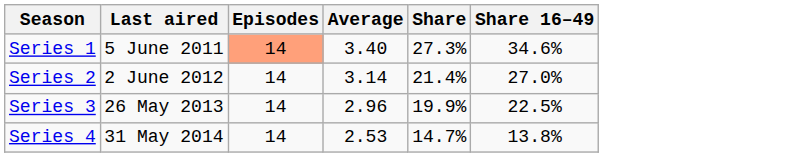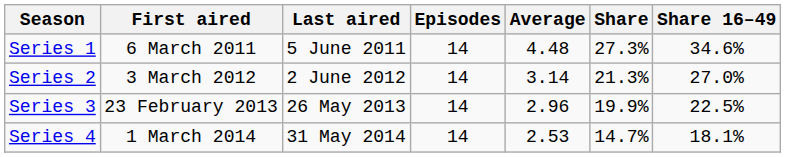+ column: First aired | 6 March 2011 | 3 March 2012 | 23 February 2013 | 1 March 2014
Series 1 | Episodes: lightsalmon background -> no background
Series 1 | Average: 3.40 -> 4.48
Series 2 | Share: 21.4% -> 21.3%
Series 4 | Share 16–49: 13.8% -> 18.1%
